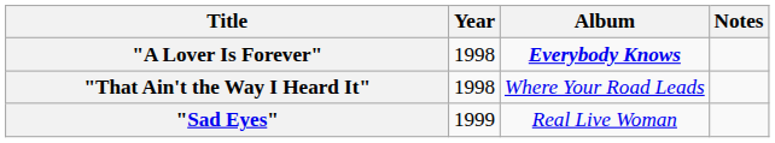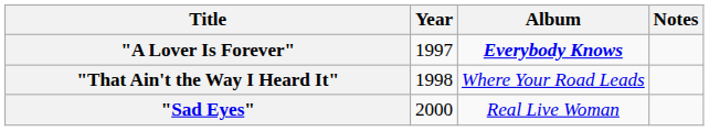"A Lover Is Forever" | Year: 1998 -> 1997
"Sad Eyes" | Year: 1999 -> 2000
